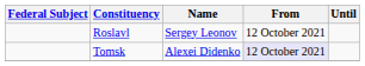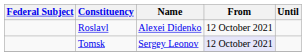Roslavl | Name: Sergey Leonov -> Alexei Didenko
Tomsk | Name: Alexei Didenko -> Sergey Leonov
